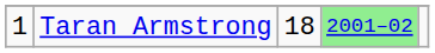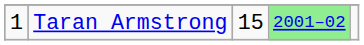Taran Armstrong | column 3: 18 -> 15
